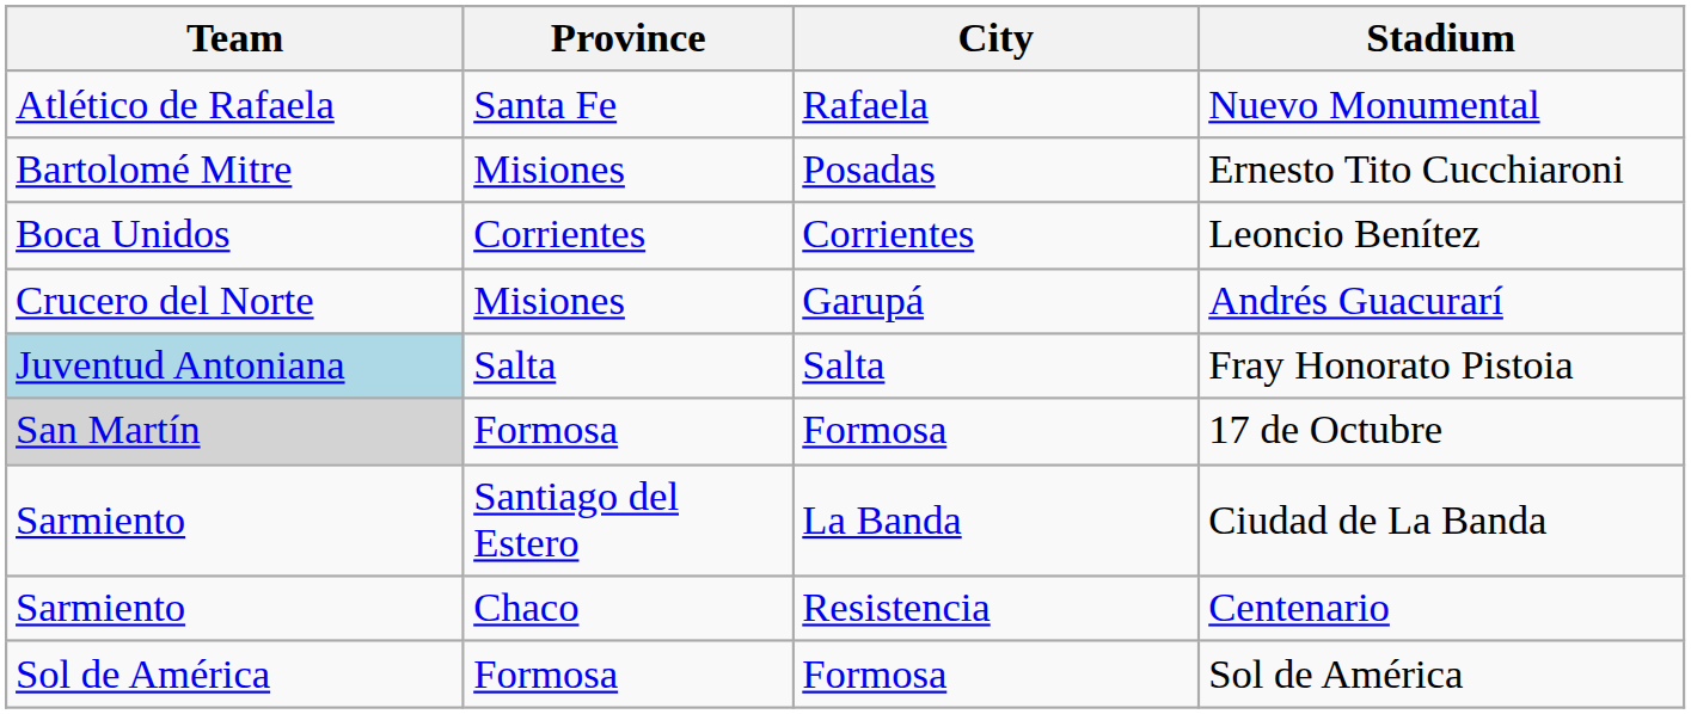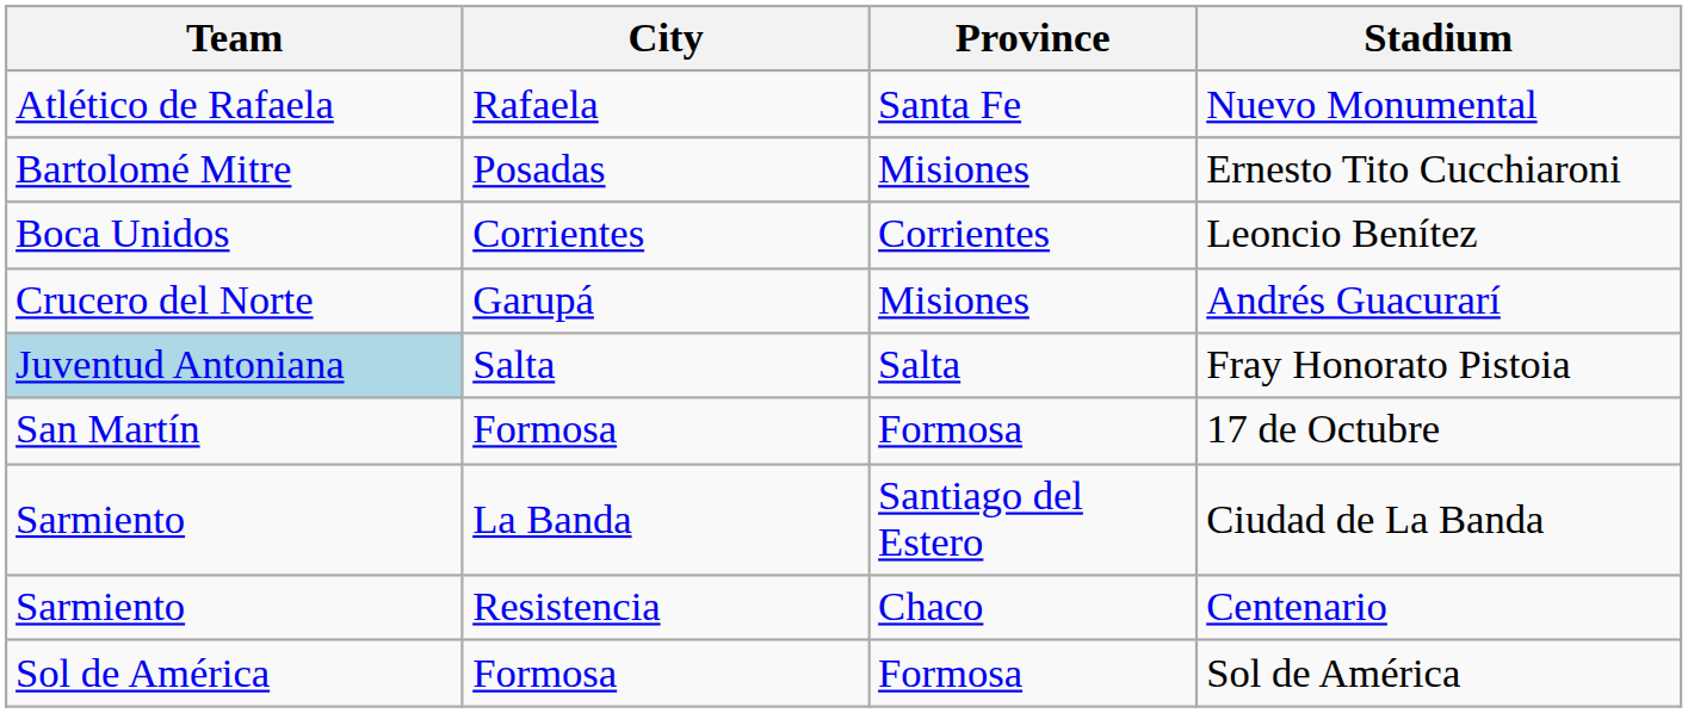columns swapped: City <-> Province
17 de Octubre | Team: lightgrey background -> no background
